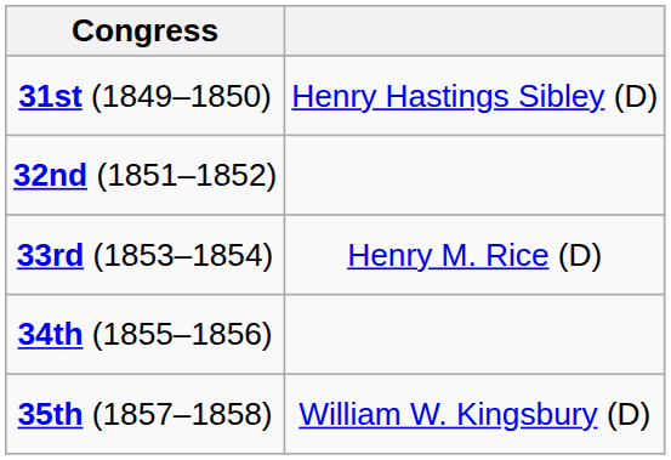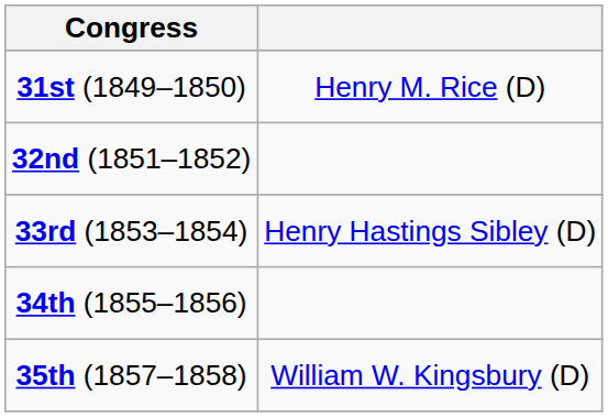31st (1849–1850) | column 2: Henry Hastings Sibley (D) -> Henry M. Rice (D)
33rd (1853–1854) | column 2: Henry M. Rice (D) -> Henry Hastings Sibley (D)
